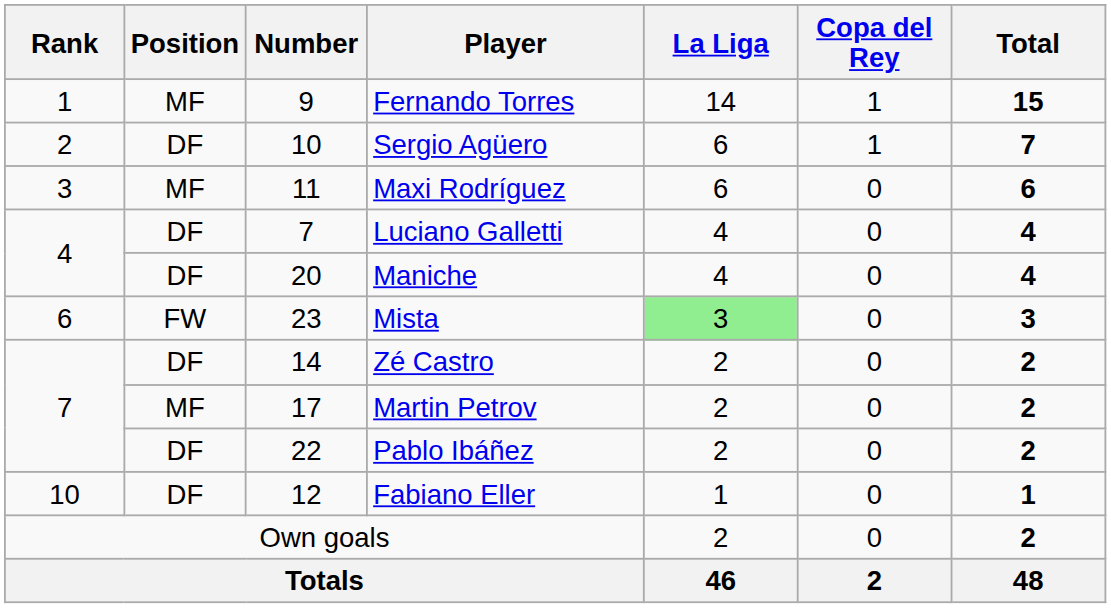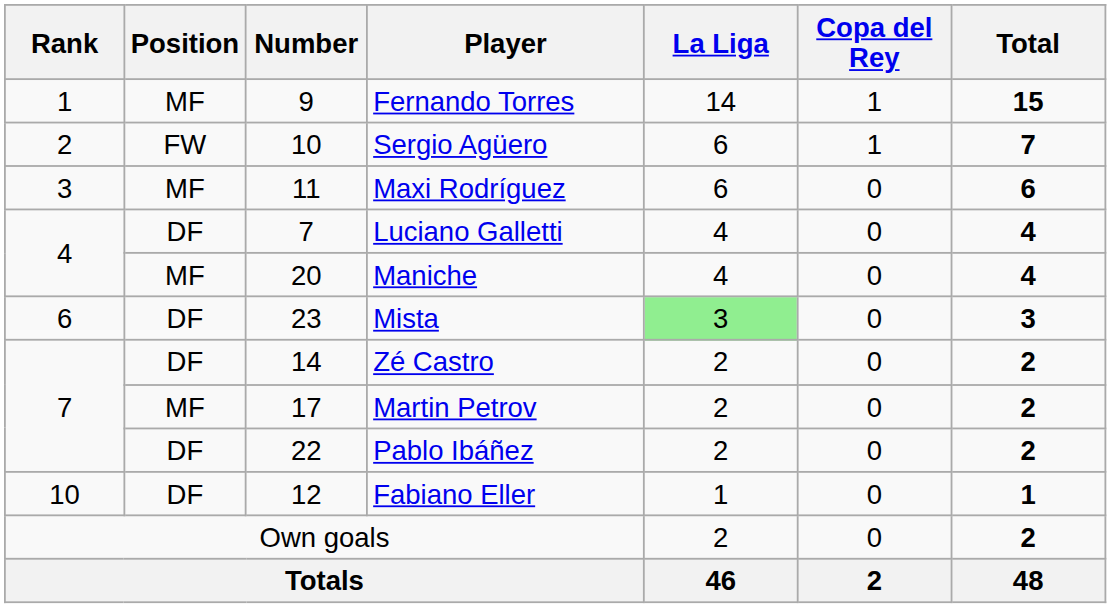Sergio Agüero | Position: DF -> FW
Maniche | Position: DF -> MF
Mista | Position: FW -> DF
